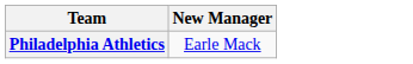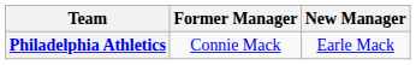+ column: Former Manager | Connie Mack
